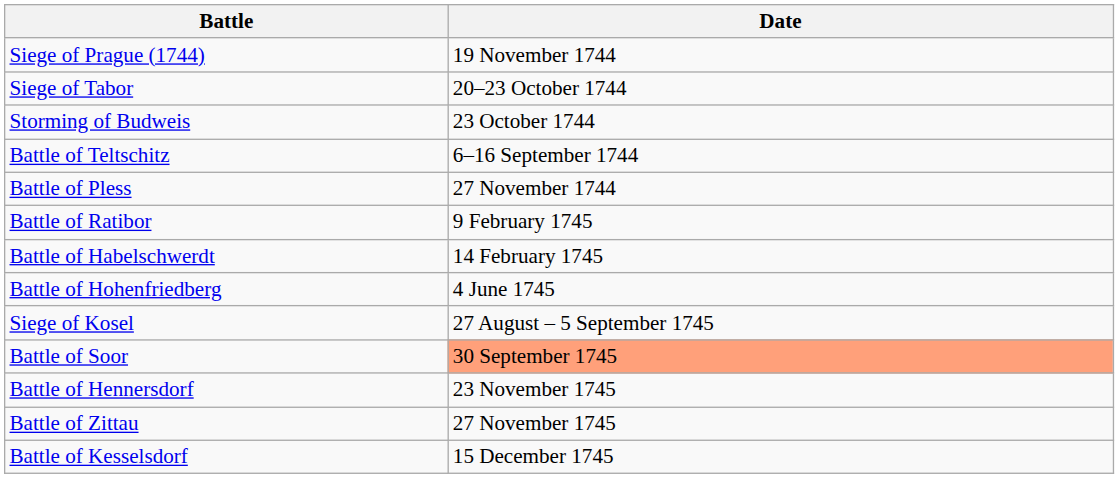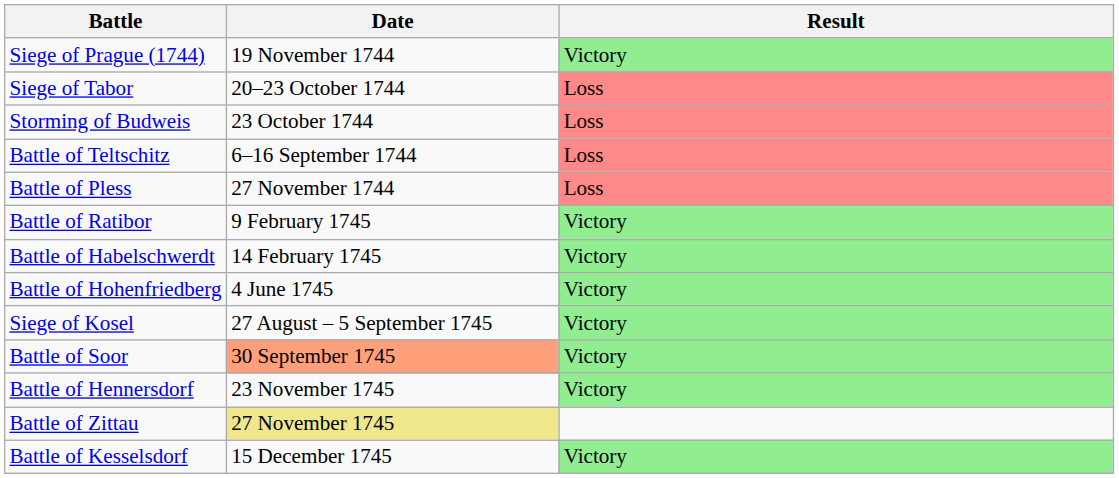+ column: Result | Victory | Loss | Loss | Loss | Loss | Victory | Victory | Victory | Victory | Victory | Victory | Victory
Battle of Zittau | Date: no background -> khaki background
